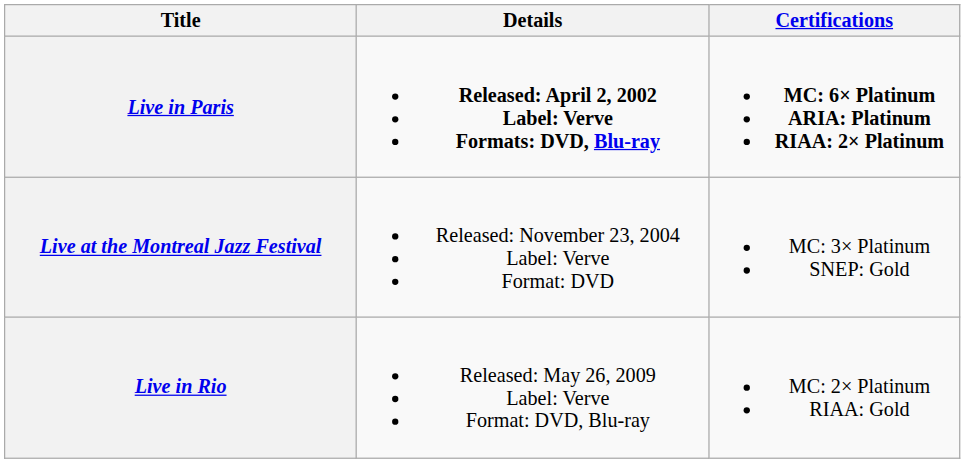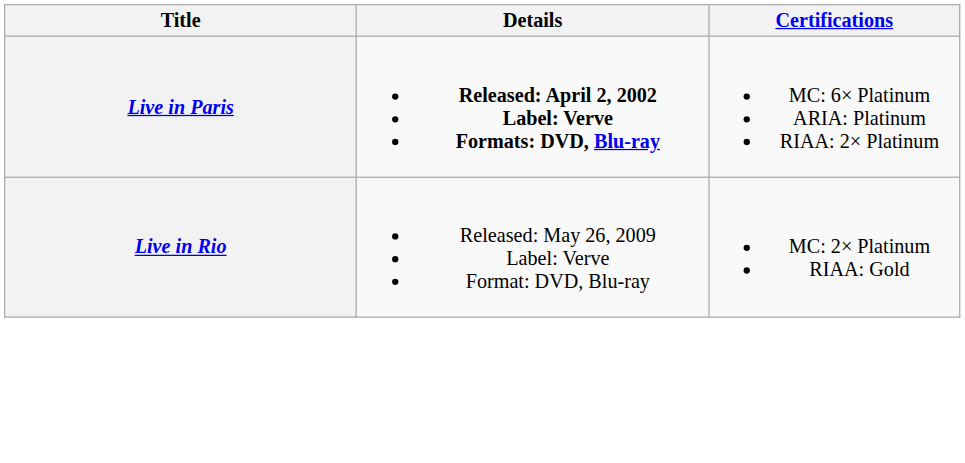Live in Paris | Certifications: bold -> normal
- row: Live at the Montreal Jazz Festival | Released: November 23, 2004 Label: Verve Format: DVD | MC: 3× Platinum SNEP: Gold
